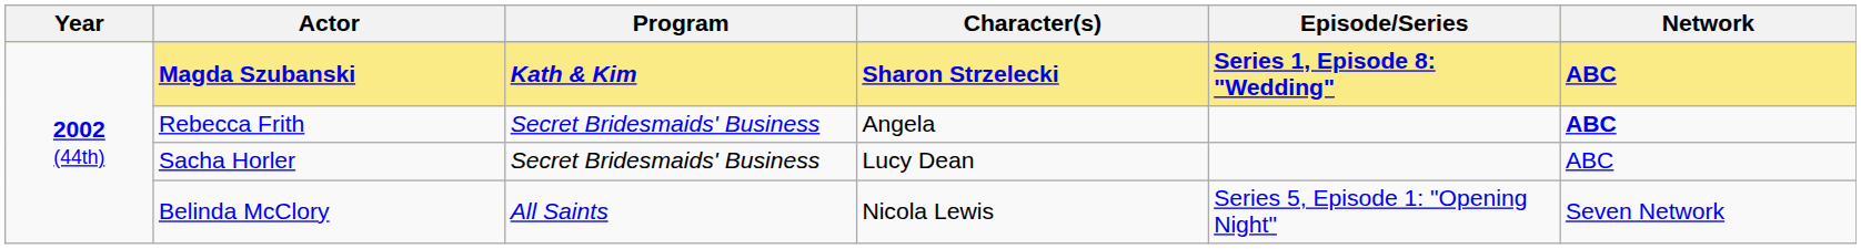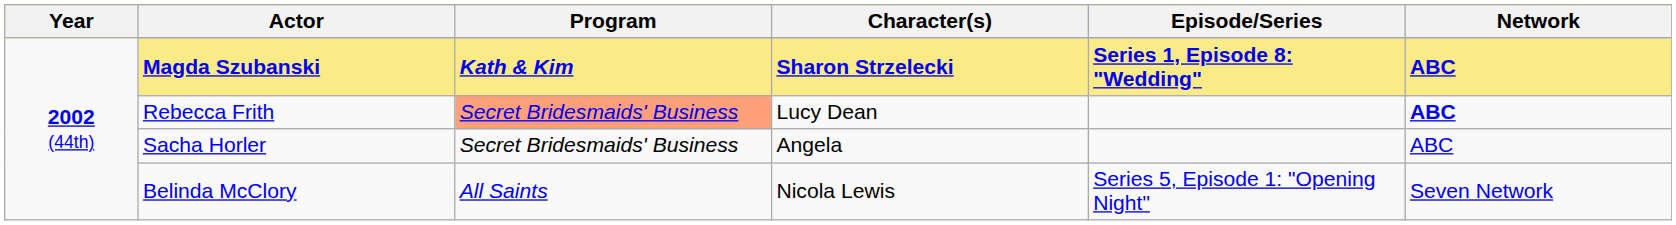Rebecca Frith | Program: no background -> lightsalmon background
Rebecca Frith | Character(s): Angela -> Lucy Dean
Sacha Horler | Character(s): Lucy Dean -> Angela
